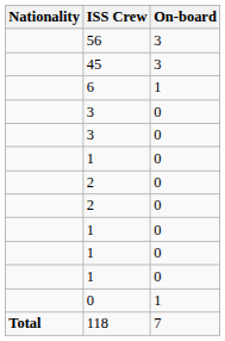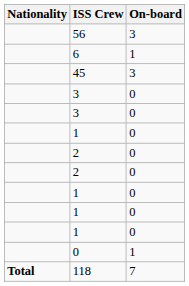rows swapped: 45 <-> 6
